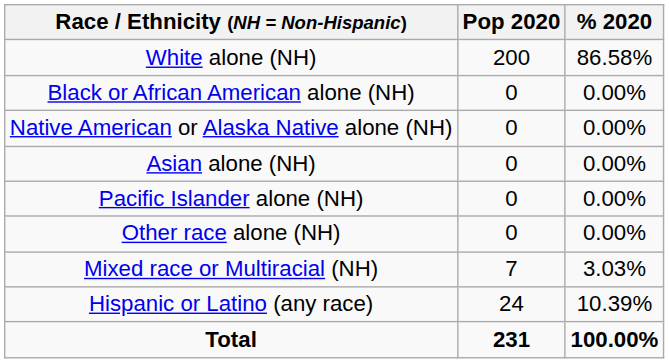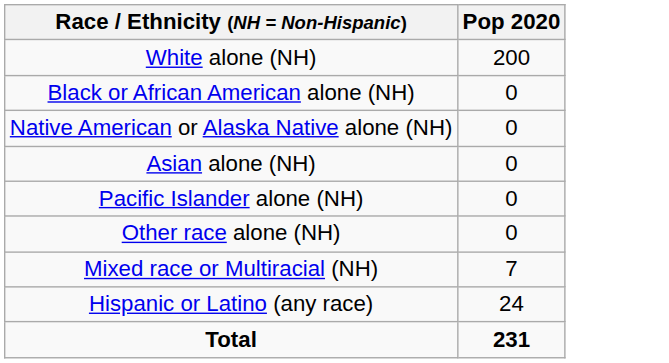- column: % 2020 | 86.58% | 0.00% | 0.00% | 0.00% | 0.00% | 0.00% | 3.03% | 10.39% | 100.00%
